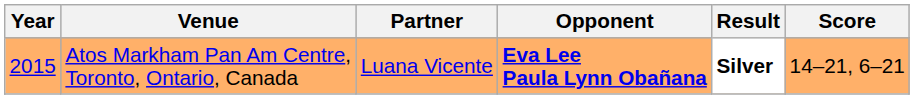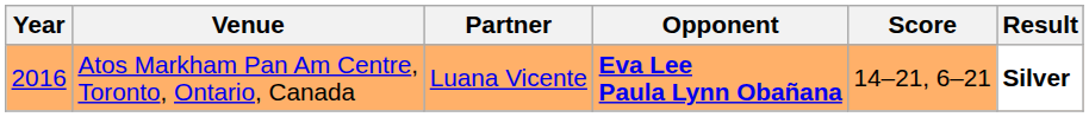columns swapped: Score <-> Result
Atos Markham Pan Am Centre, Toronto, Ontario, Canada | Year: 2015 -> 2016
